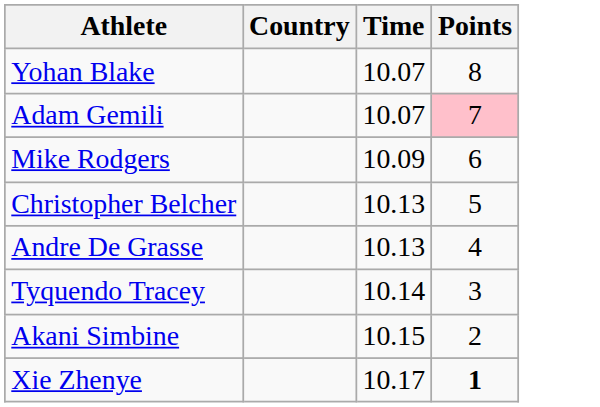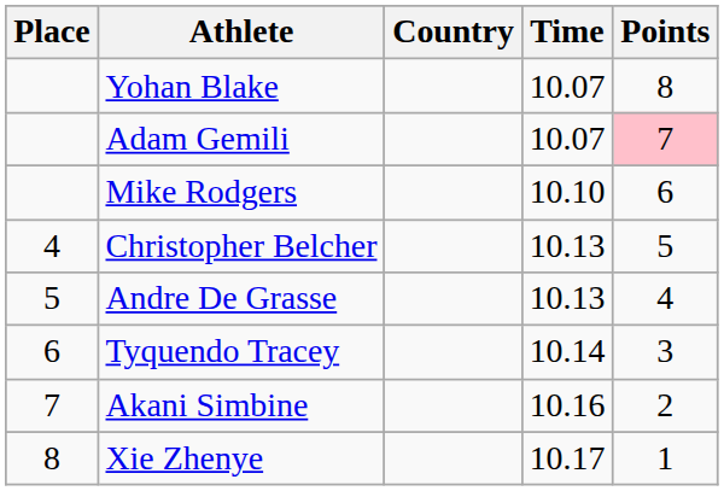+ column: Place | 4 | 5 | 6 | 7 | 8
Mike Rodgers | Time: 10.09 -> 10.10
Akani Simbine | Time: 10.15 -> 10.16
Xie Zhenye | Points: bold -> normal
